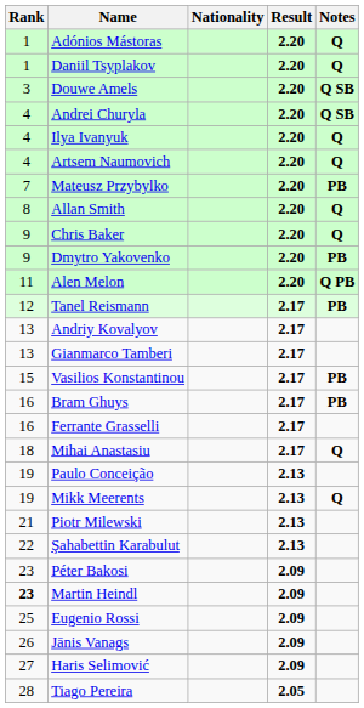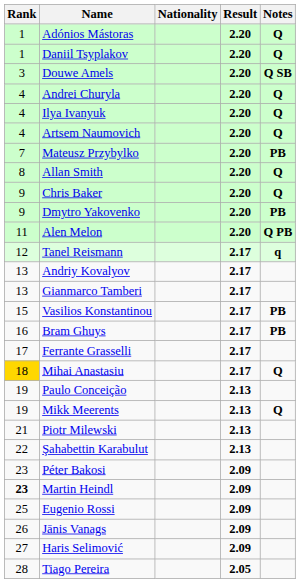Andrei Churyla | Notes: Q SB -> Q
Tanel Reismann | Notes: PB -> q
Ferrante Grasselli | Rank: 16 -> 17
Mihai Anastasiu | Rank: no background -> gold background
